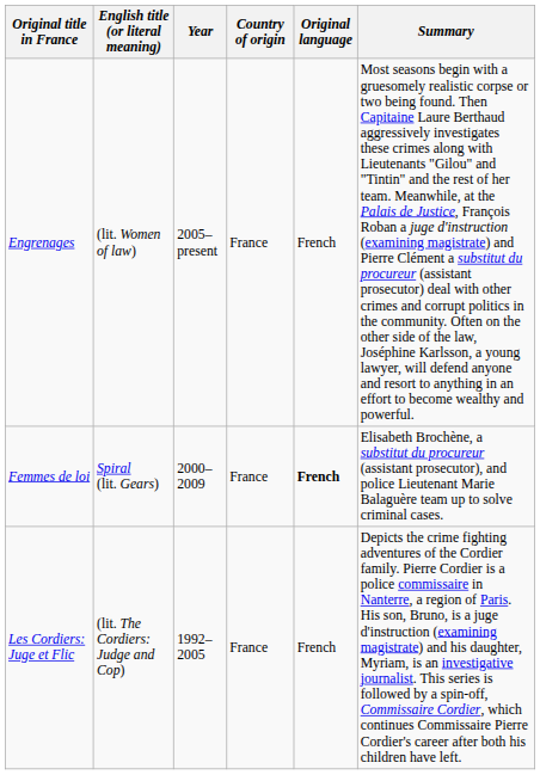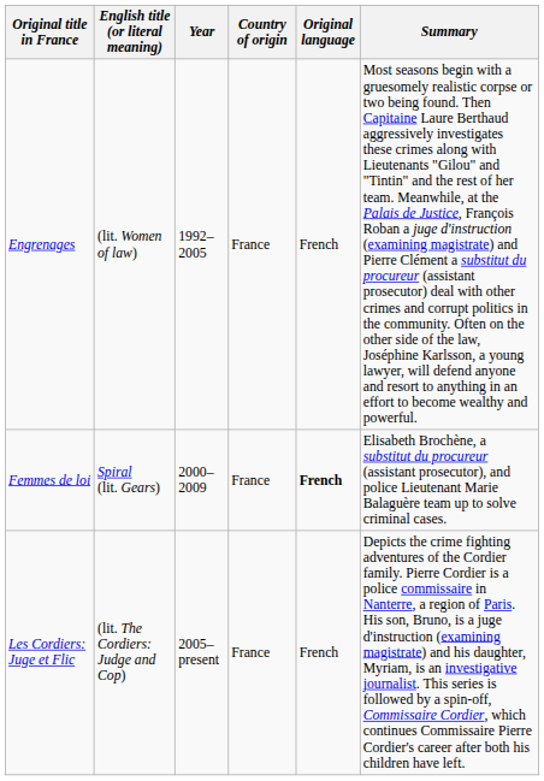Engrenages | Year: 2005–present -> 1992–2005
Les Cordiers: Juge et Flic | Year: 1992–2005 -> 2005–present
